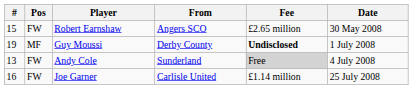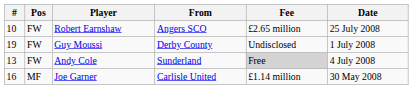Robert Earnshaw | #: 15 -> 10
Robert Earnshaw | Date: 30 May 2008 -> 25 July 2008
Guy Moussi | Pos: MF -> FW
Guy Moussi | Fee: bold -> normal
Joe Garner | Pos: FW -> MF
Joe Garner | Date: 25 July 2008 -> 30 May 2008
